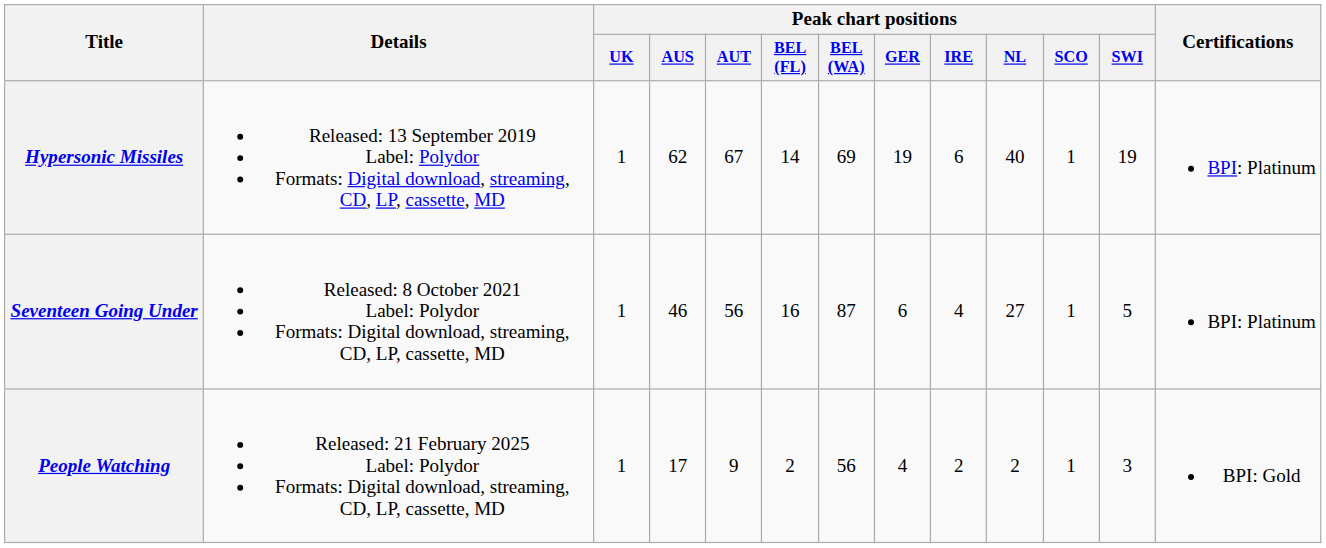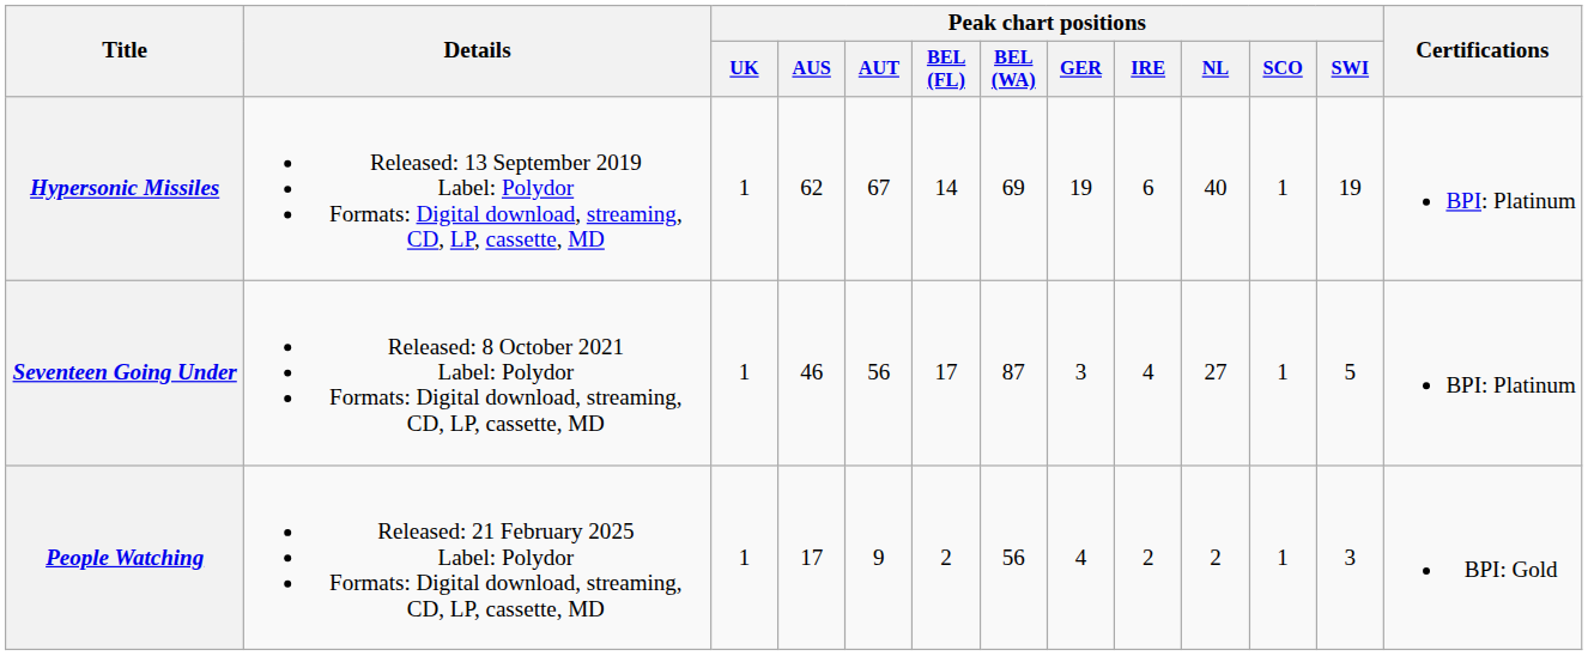Seventeen Going Under | Peak chart positions / BEL (FL): 16 -> 17
Seventeen Going Under | Peak chart positions / GER: 6 -> 3
